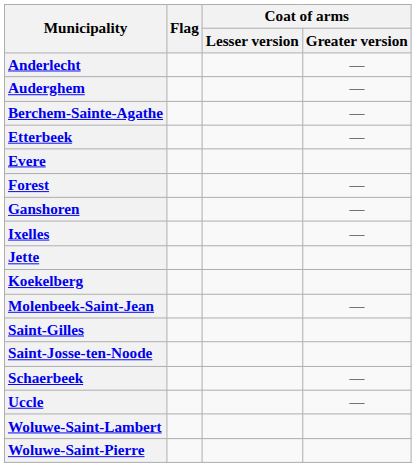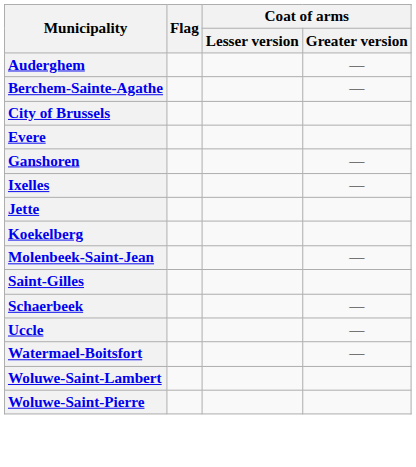- row: Anderlecht | —
+ row: City of Brussels
- row: Etterbeek | —
- row: Forest | —
- row: Saint-Josse-ten-Noode
+ row: Watermael-Boitsfort | —
